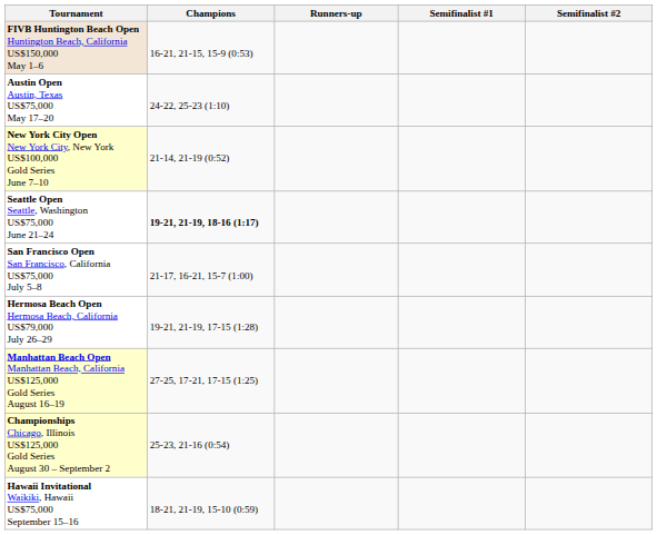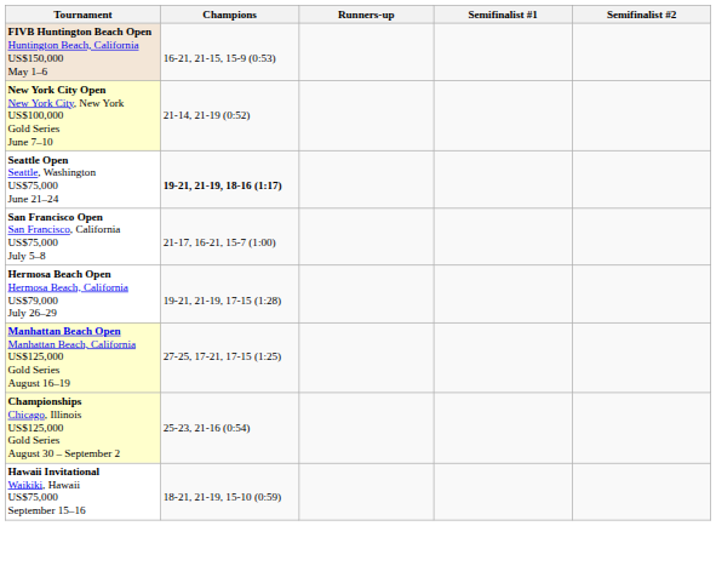- row: Austin Open Austin, Texas US$75,000 May 17–20 | 24-22, 25-23 (1:10)
